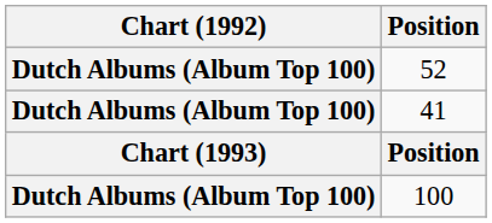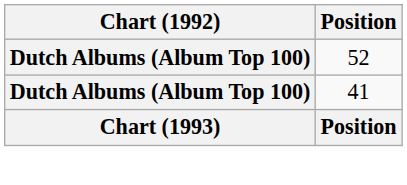- row: Dutch Albums (Album Top 100) | 100
